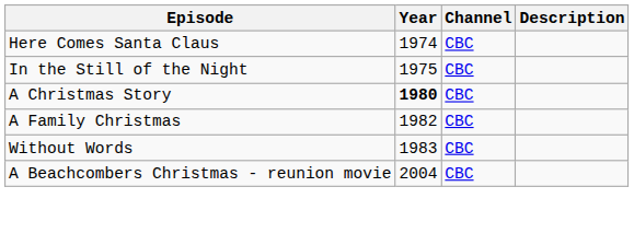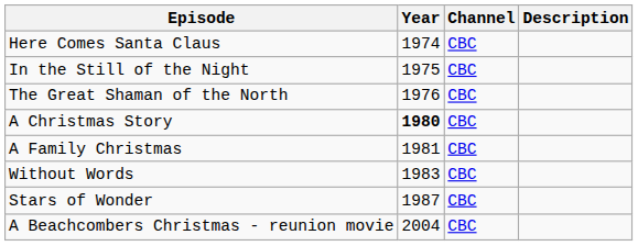+ row: The Great Shaman of the North | 1976 | CBC
A Family Christmas | Year: 1982 -> 1981
+ row: Stars of Wonder | 1987 | CBC
